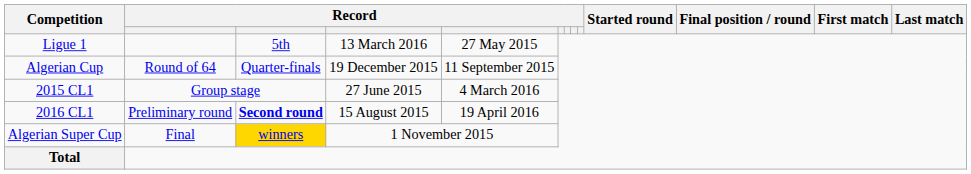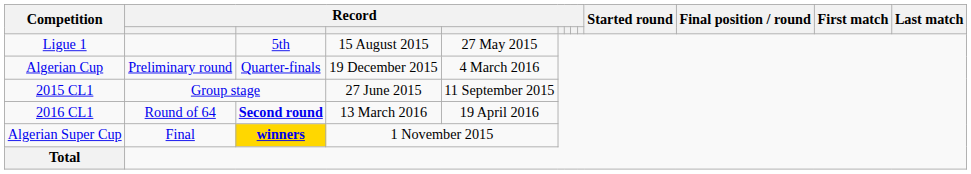Ligue 1 | column 4: 13 March 2016 -> 15 August 2015
Algerian Cup | column 2: Round of 64 -> Preliminary round
Algerian Cup | column 5: 11 September 2015 -> 4 March 2016
2015 CL1 | column 5: 4 March 2016 -> 11 September 2015
2016 CL1 | column 2: Preliminary round -> Round of 64
2016 CL1 | column 4: 15 August 2015 -> 13 March 2016
Algerian Super Cup | column 3: normal -> bold
